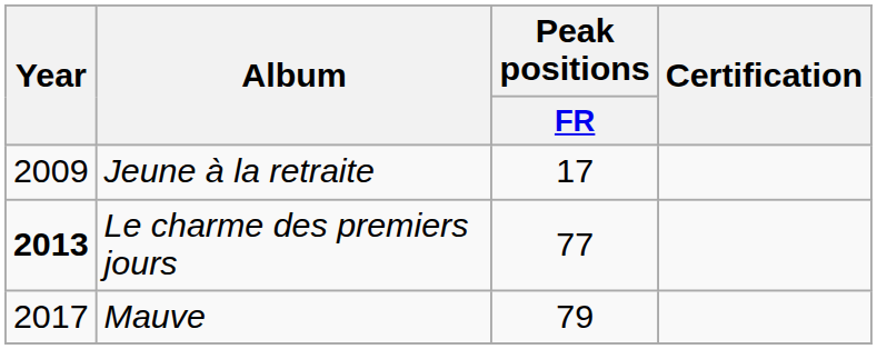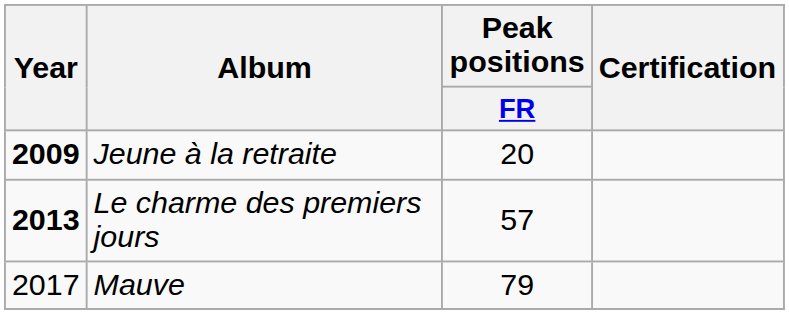Jeune à la retraite | Year: normal -> bold
Jeune à la retraite | Peak positions / FR: 17 -> 20
Le charme des premiers jours | Peak positions / FR: 77 -> 57
